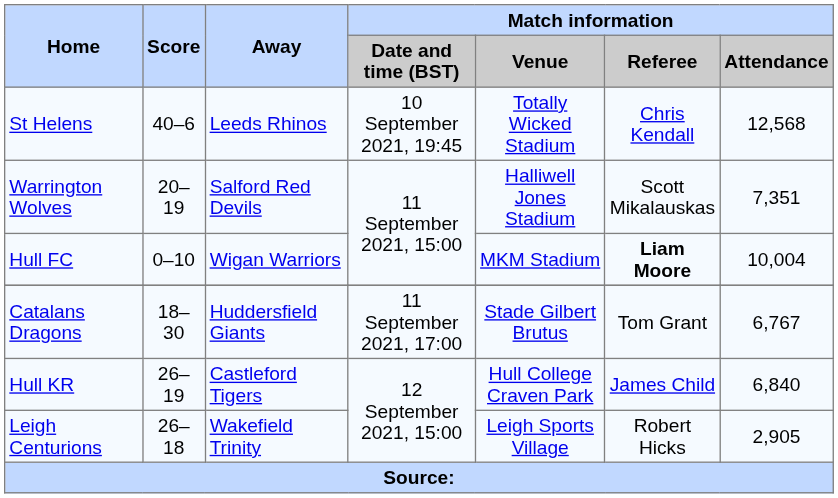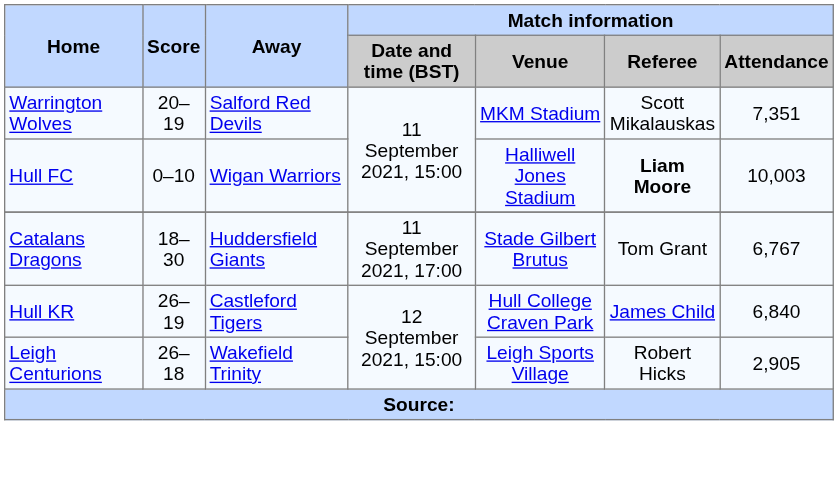- row: St Helens | 40–6 | Leeds Rhinos | 10 September 2021, 19:45 | Totally Wicked Stadium | Chris Kendall | 12,568
Warrington Wolves | Match information / Venue: Halliwell Jones Stadium -> MKM Stadium
Hull FC | Match information / Venue: MKM Stadium -> Halliwell Jones Stadium
Hull FC | Match information / Attendance: 10,004 -> 10,003
